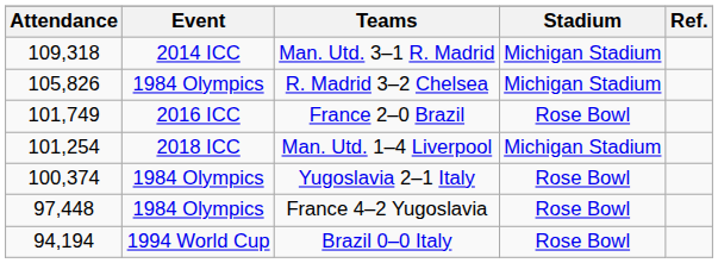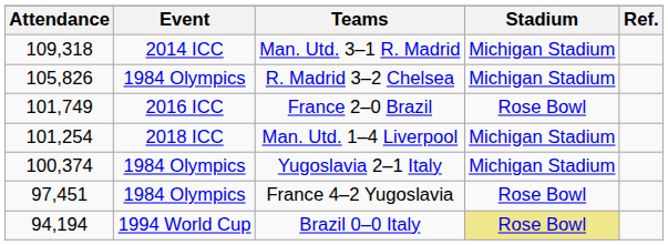Yugoslavia 2–1 Italy | Stadium: Rose Bowl -> Michigan Stadium
France 4–2 Yugoslavia | Attendance: 97,448 -> 97,451
Brazil 0–0 Italy | Stadium: no background -> khaki background
